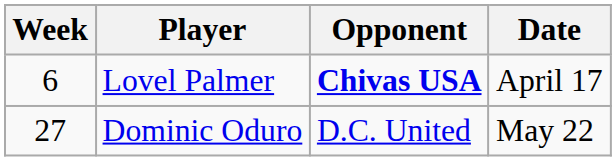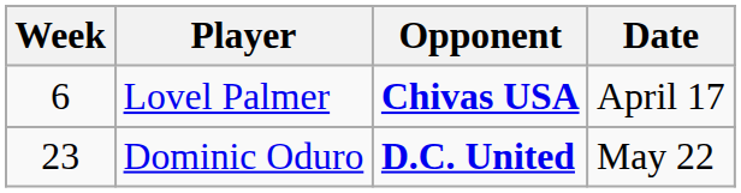Dominic Oduro | Week: 27 -> 23
Dominic Oduro | Opponent: normal -> bold
